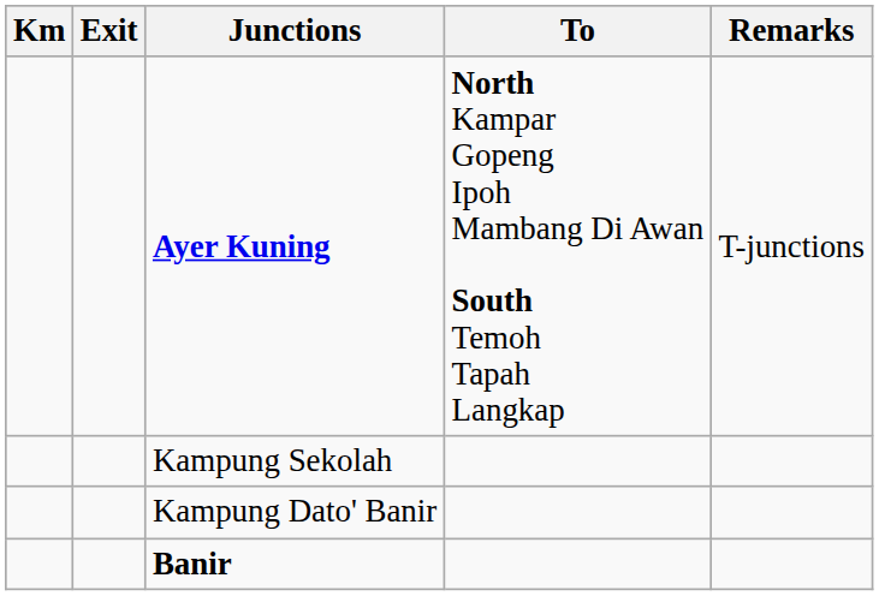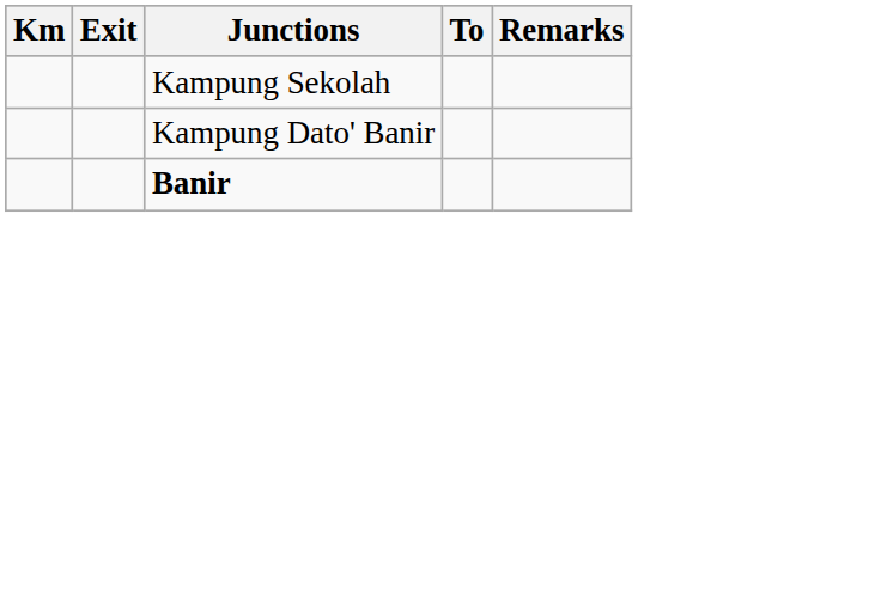- row: Ayer Kuning | North Kampar Gopeng Ipoh Mambang Di Awan South Temoh Tapah Langkap | T-junctions
